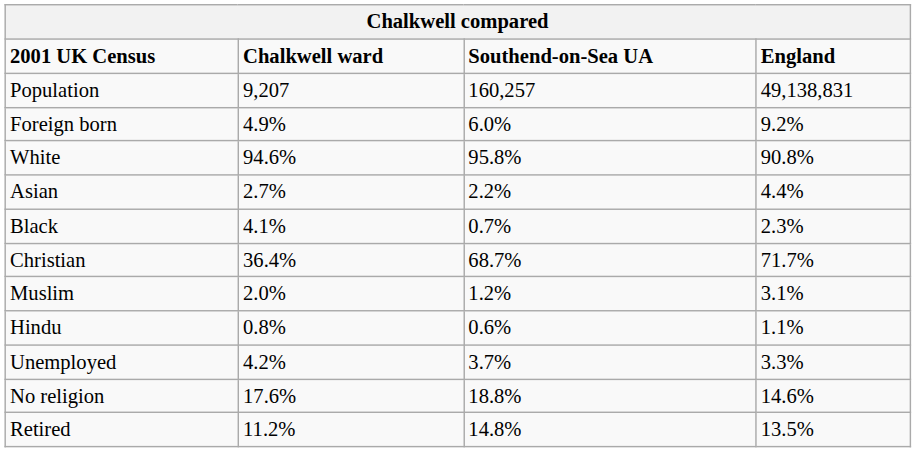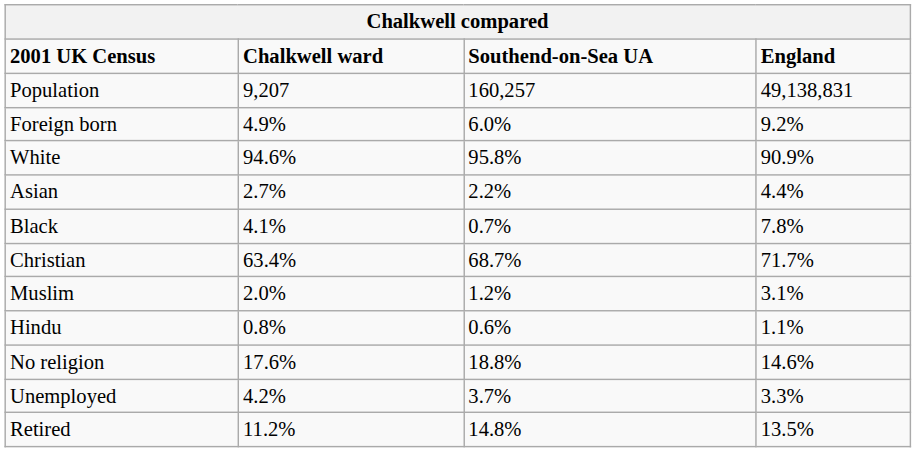White | England: 90.8% -> 90.9%
Black | England: 2.3% -> 7.8%
Christian | Chalkwell ward: 36.4% -> 63.4%
rows swapped: No religion <-> Unemployed
